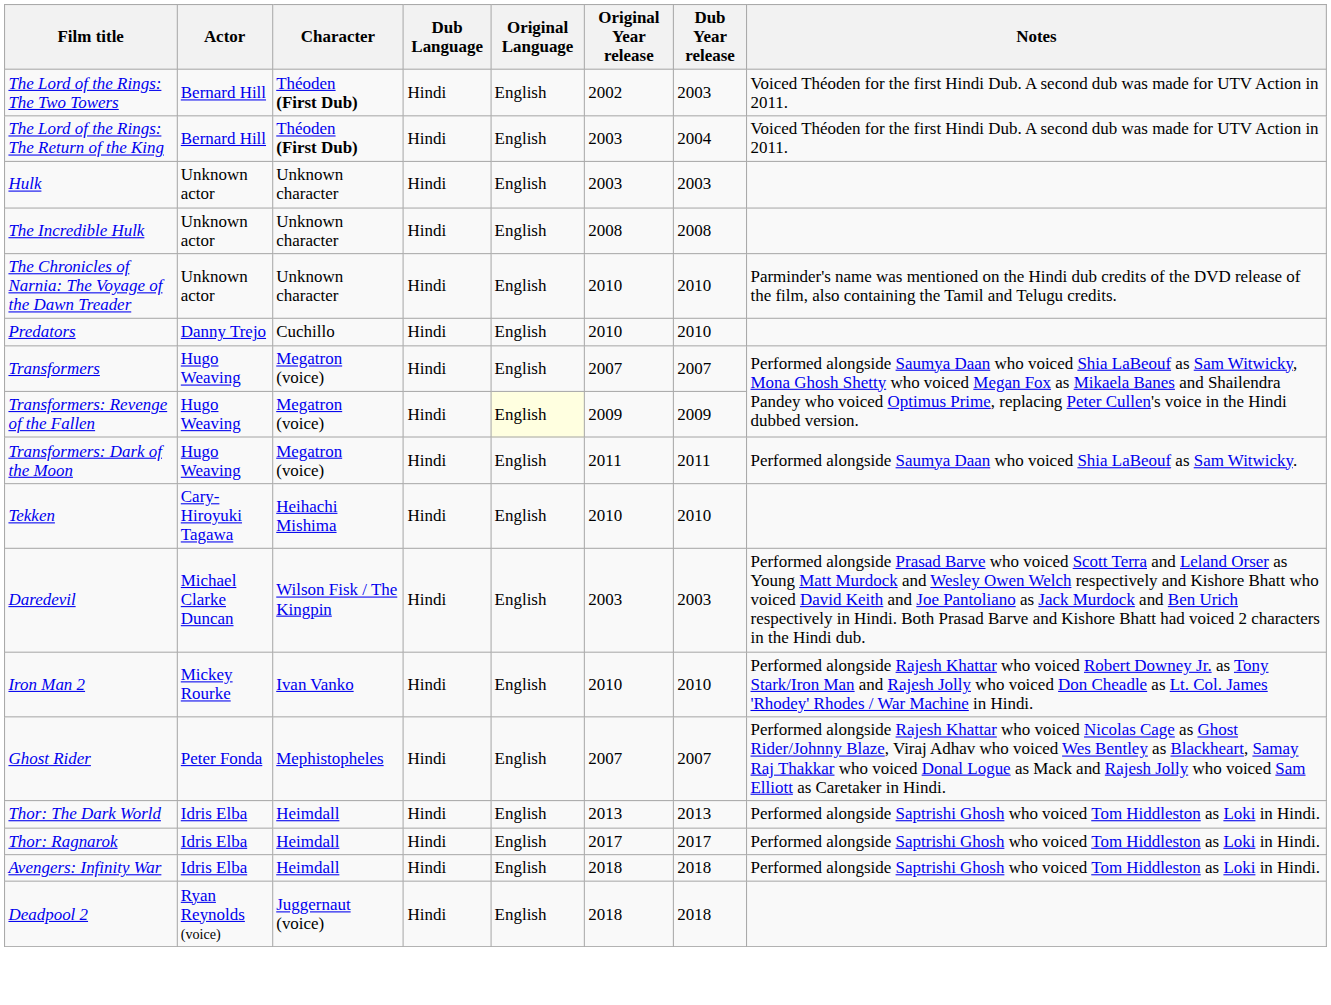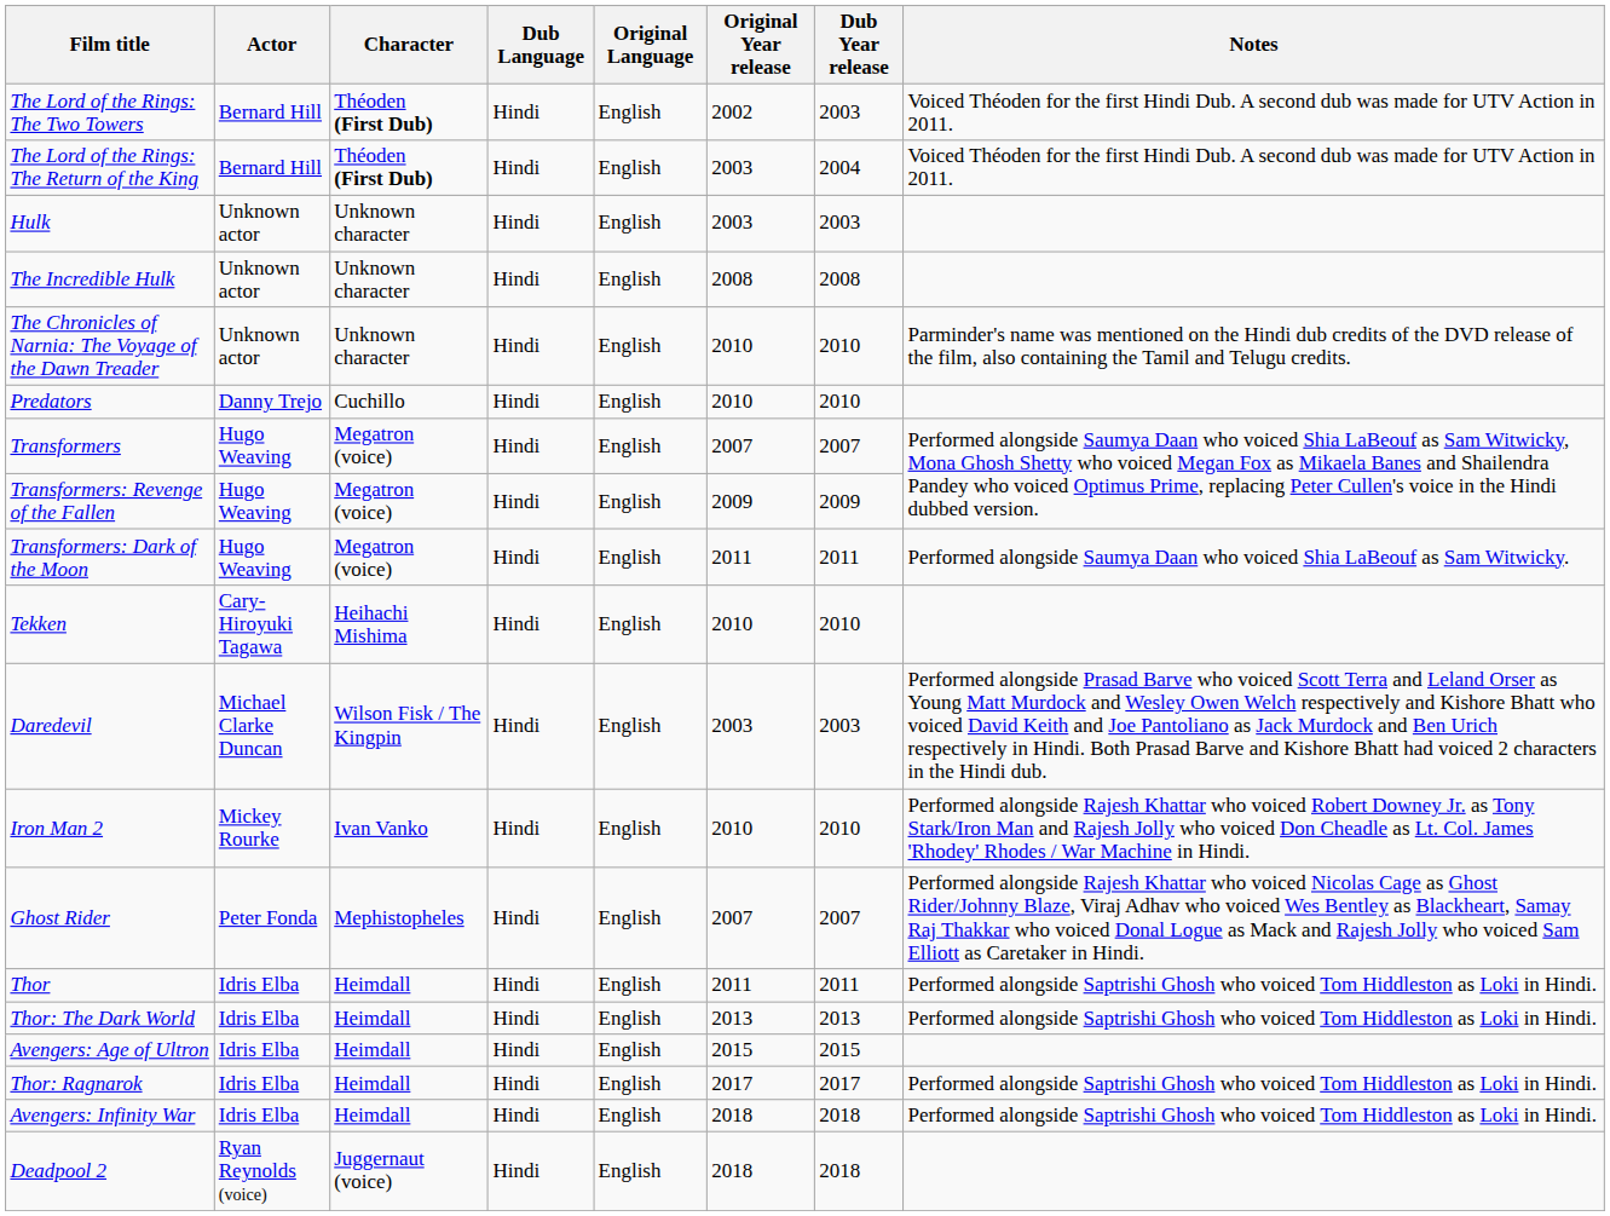Transformers: Revenge of the Fallen | Original Language: lightyellow background -> no background
+ row: Thor | Idris Elba | Heimdall | Hindi | English | 2011 | 2011 | Performed alongside Saptrishi Ghosh who voiced Tom Hiddleston as Loki in Hindi.
+ row: Avengers: Age of Ultron | Idris Elba | Heimdall | Hindi | English | 2015 | 2015
